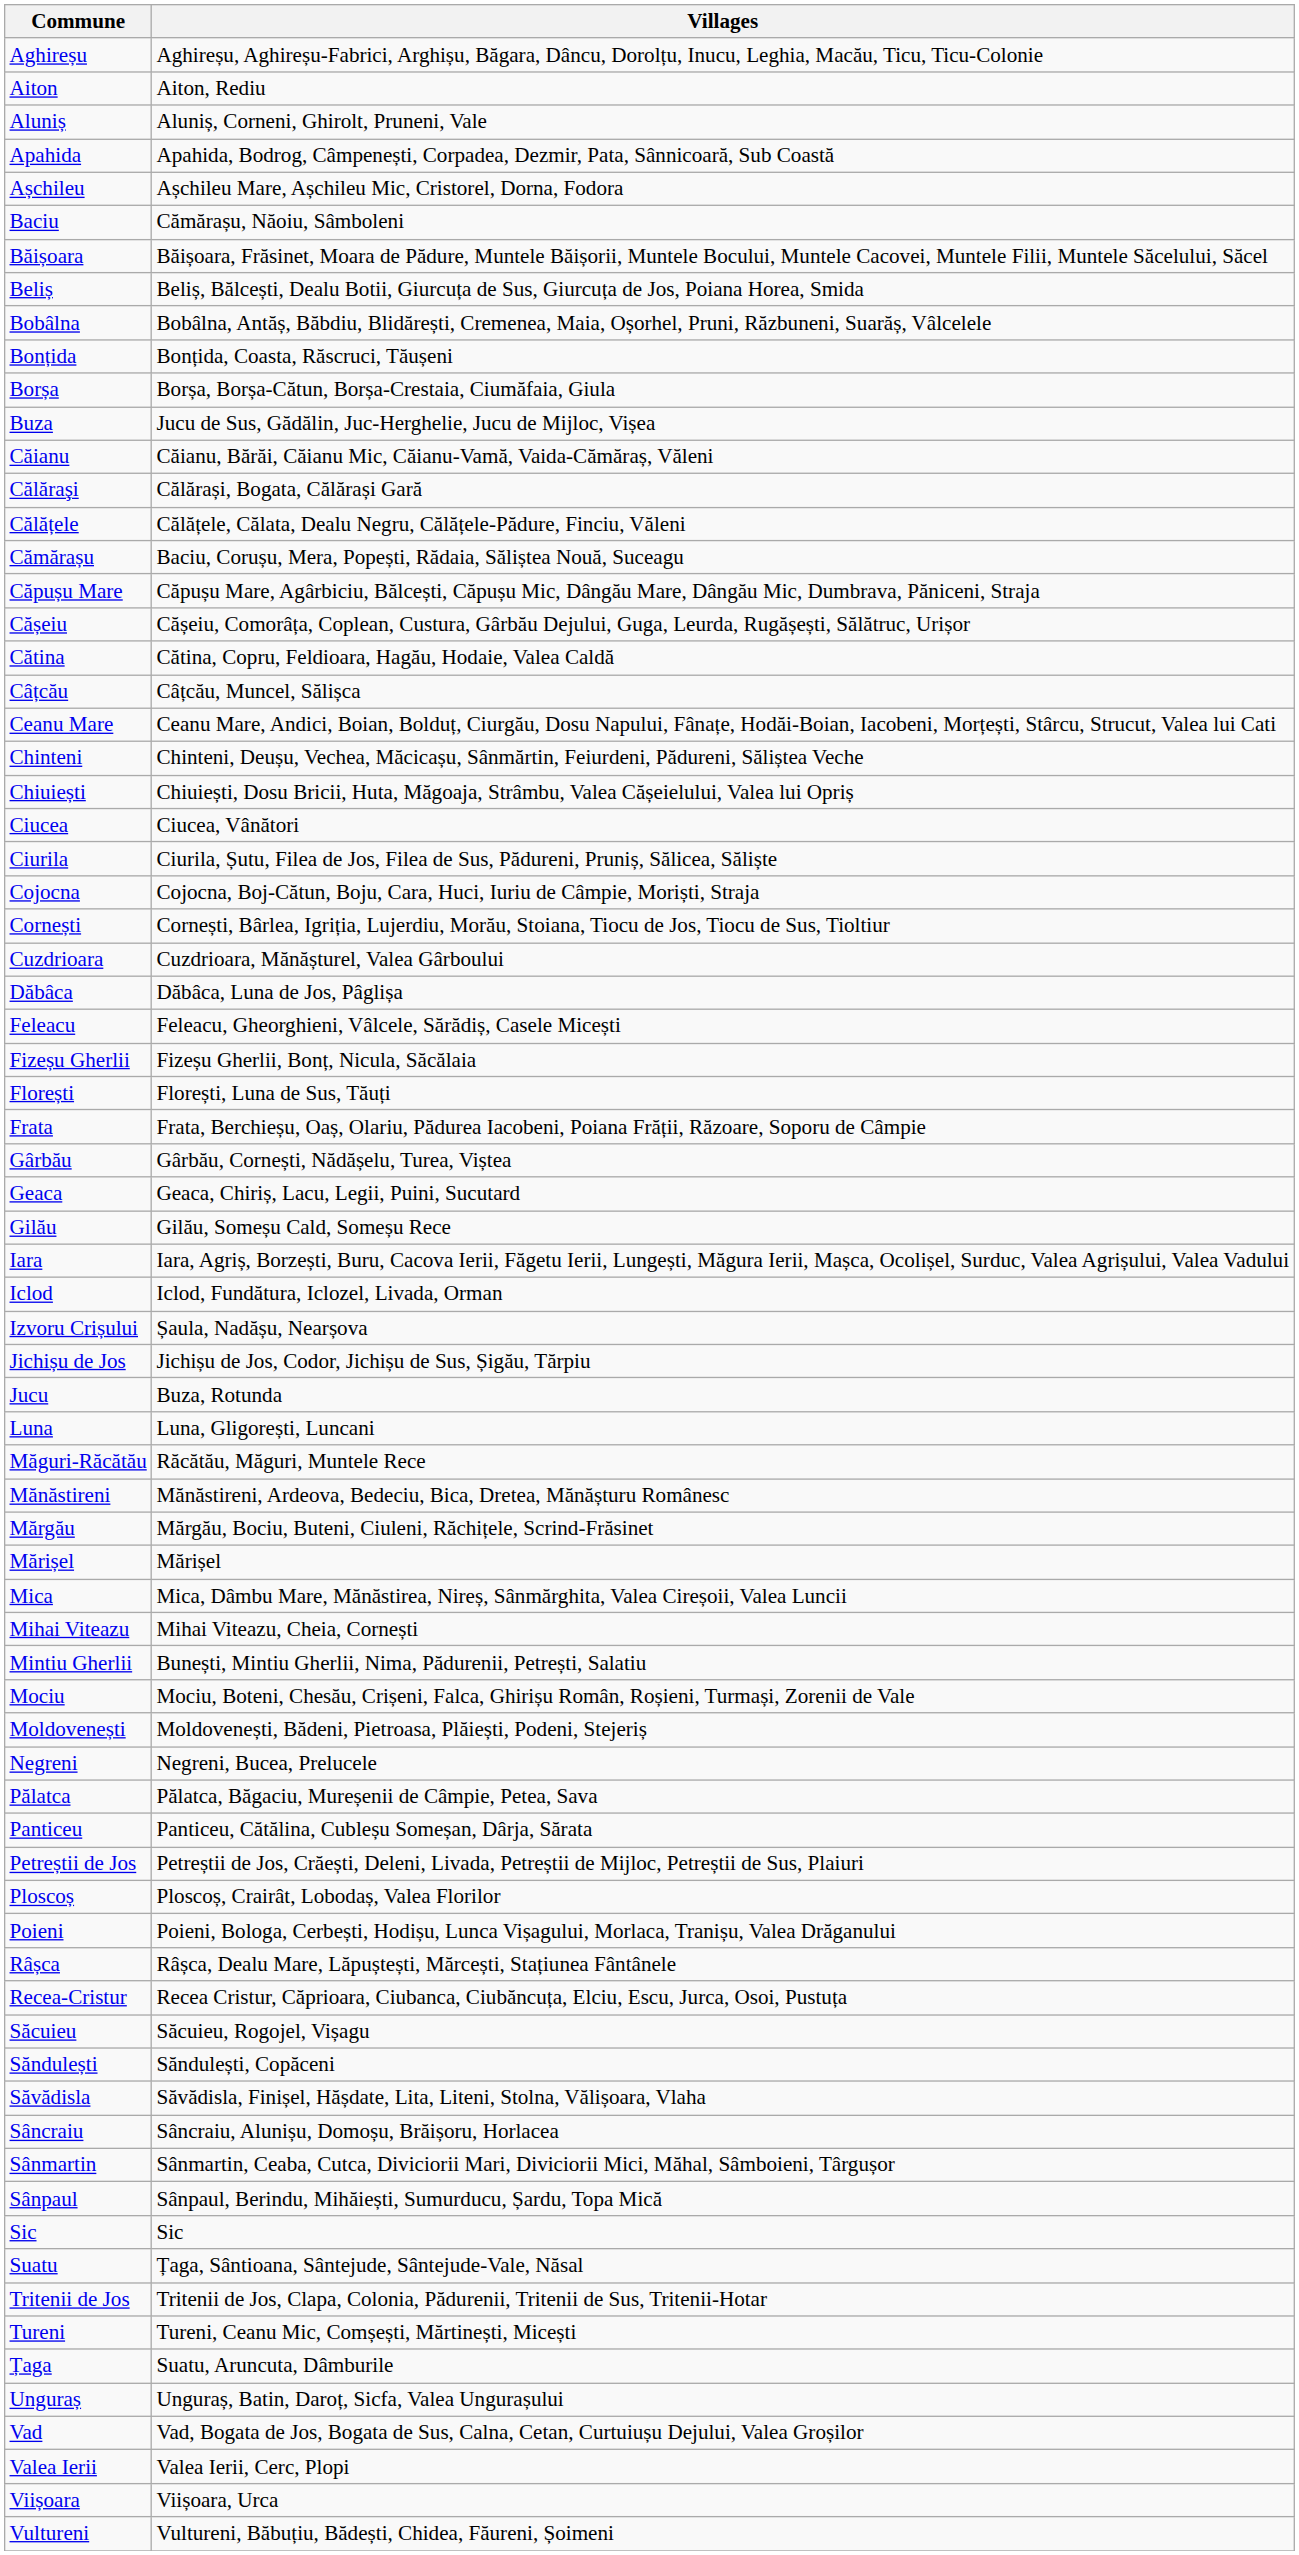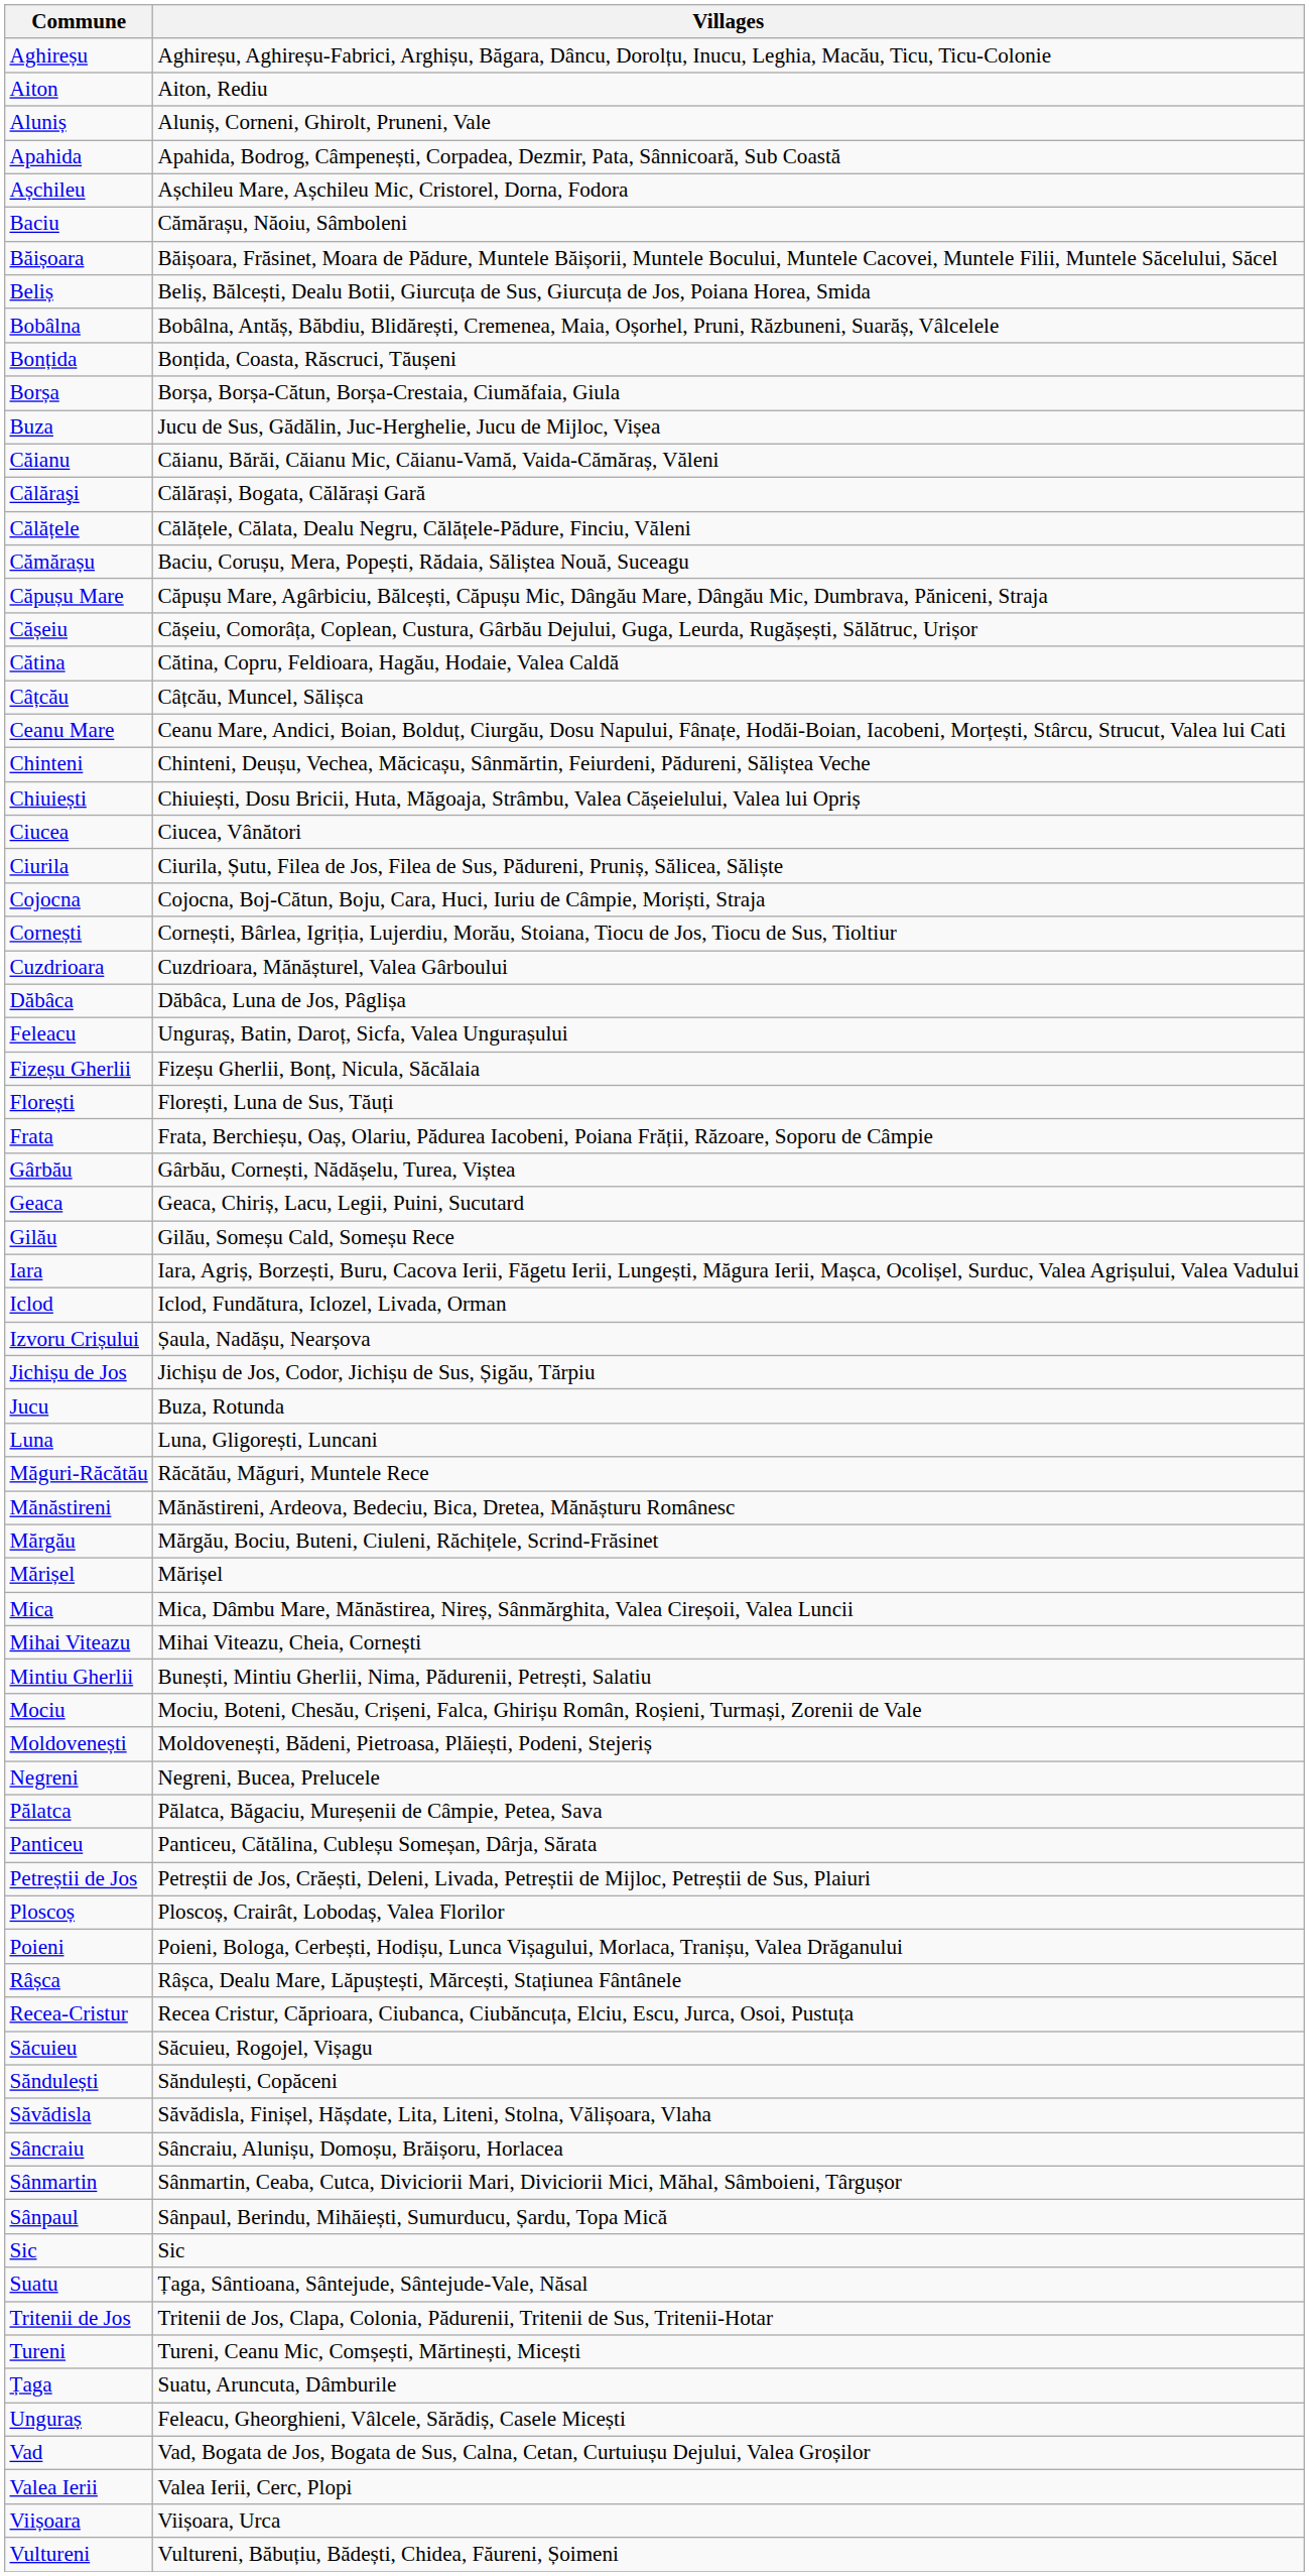Feleacu | column 2: Feleacu, Gheorghieni, Vâlcele, Sărădiș, Casele Micești -> Unguraș, Batin, Daroț, Sicfa, Valea Ungurașului
Unguraș | column 2: Unguraș, Batin, Daroț, Sicfa, Valea Ungurașului -> Feleacu, Gheorghieni, Vâlcele, Sărădiș, Casele Micești
